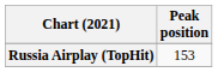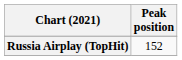Russia Airplay (TopHit) | Peak position: 153 -> 152
